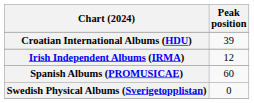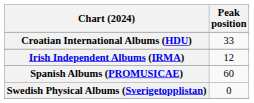Croatian International Albums (HDU) | Peak position: 39 -> 33
